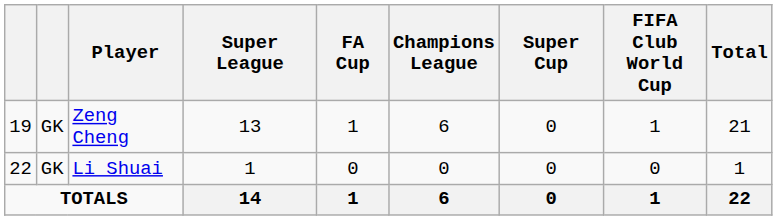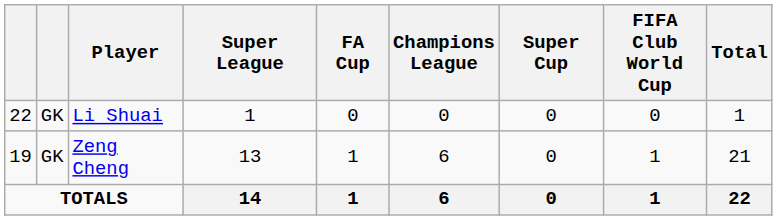rows swapped: Zeng Cheng <-> Li Shuai
